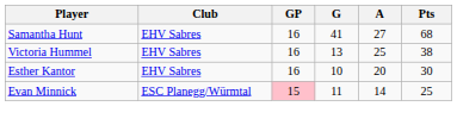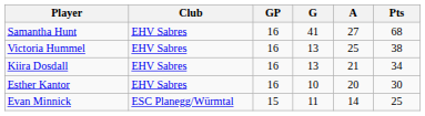+ row: Kiira Dosdall | EHV Sabres | 16 | 13 | 21 | 34
Evan Minnick | GP: pink background -> no background
